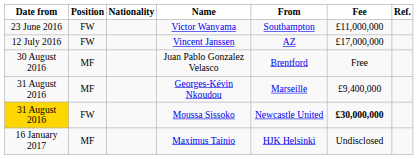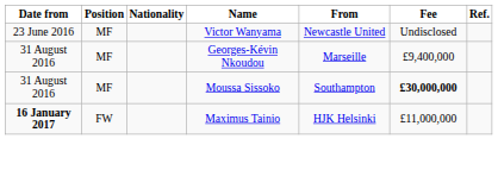Victor Wanyama | Position: FW -> MF
Victor Wanyama | From: Southampton -> Newcastle United
Victor Wanyama | Fee: £11,000,000 -> Undisclosed
- row: 12 July 2016 | FW | Vincent Janssen | AZ | £17,000,000
- row: 30 August 2016 | MF | Juan Pablo Gonzalez Velasco | Brentford | Free
Moussa Sissoko | Date from: gold background -> no background
Moussa Sissoko | Position: FW -> MF
Moussa Sissoko | From: Newcastle United -> Southampton
Maximus Tainio | Date from: normal -> bold
Maximus Tainio | Position: MF -> FW
Maximus Tainio | Fee: Undisclosed -> £11,000,000
